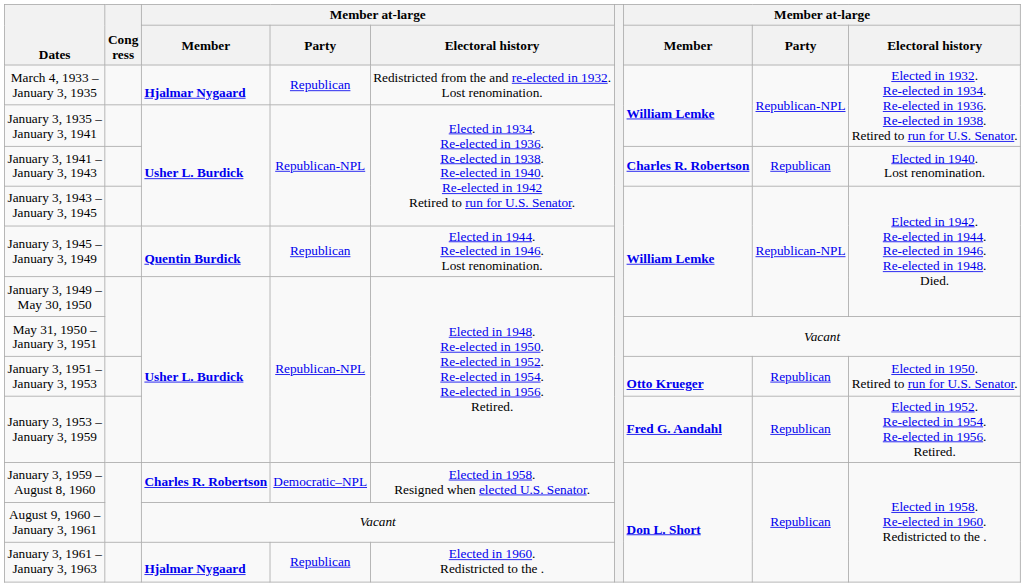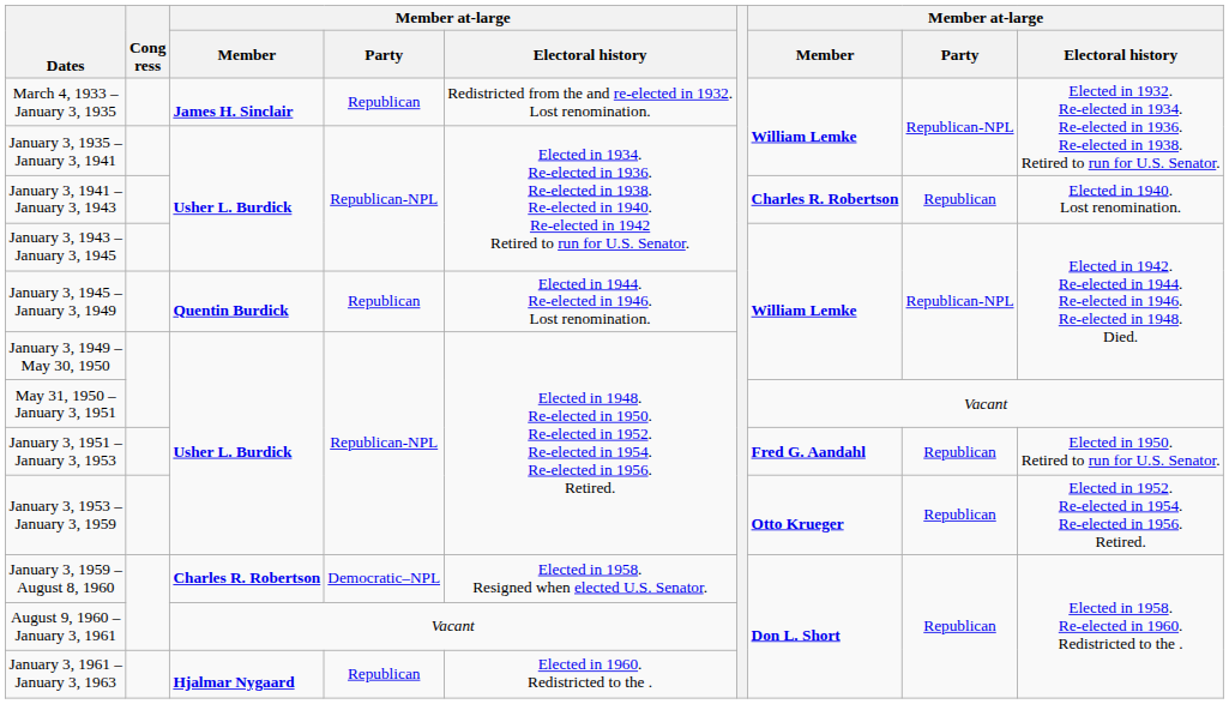March 4, 1933 – January 3, 1935 | column 3: Hjalmar Nygaard -> James H. Sinclair
January 3, 1951 – January 3, 1953 | column 7: Otto Krueger -> Fred G. Aandahl
January 3, 1953 – January 3, 1959 | column 7: Fred G. Aandahl -> Otto Krueger
